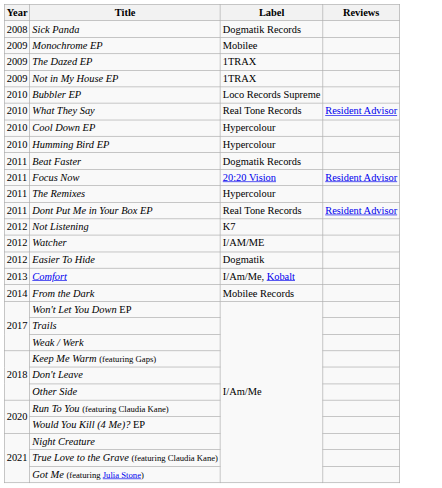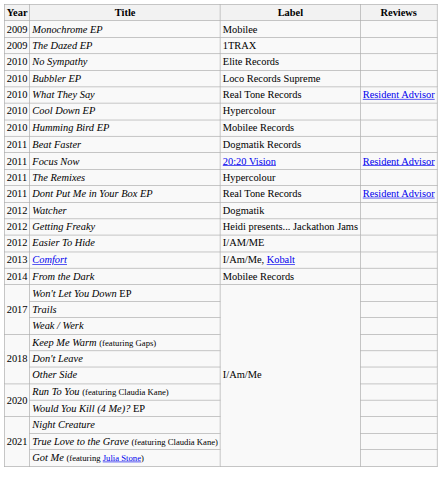- row: 2008 | Sick Panda | Dogmatik Records
- row: 2009 | Not in My House EP | 1TRAX
+ row: 2010 | No Sympathy | Elite Records
Humming Bird EP | Label: Hypercolour -> Mobilee Records
- row: 2012 | Not Listening | K7
Watcher | Label: I/AM/ME -> Dogmatik
+ row: 2012 | Getting Freaky | Heidi presents... Jackathon Jams
Easier To Hide | Label: Dogmatik -> I/AM/ME
